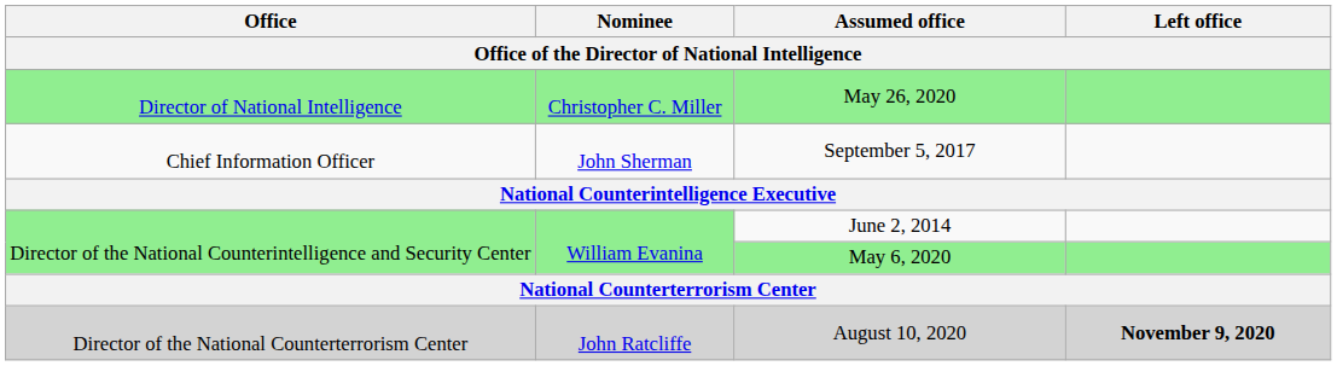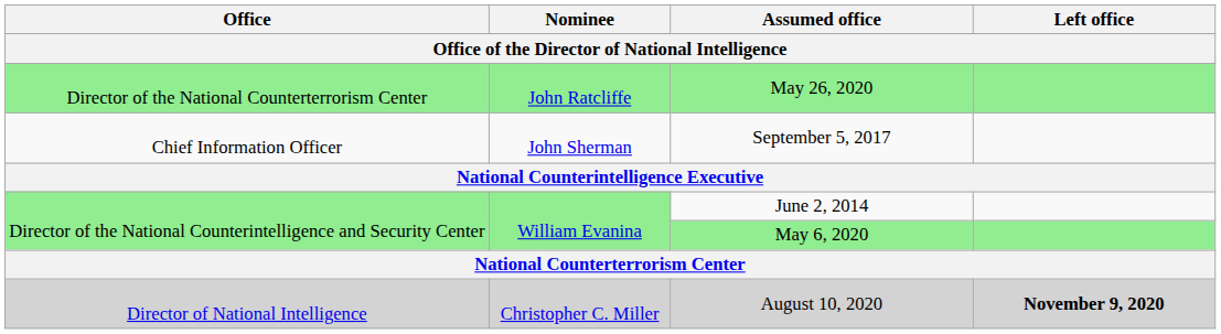May 26, 2020 | Office: Director of National Intelligence -> Director of the National Counterterrorism Center
May 26, 2020 | Nominee: Christopher C. Miller -> John Ratcliffe
August 10, 2020 | Office: Director of the National Counterterrorism Center -> Director of National Intelligence
August 10, 2020 | Nominee: John Ratcliffe -> Christopher C. Miller
